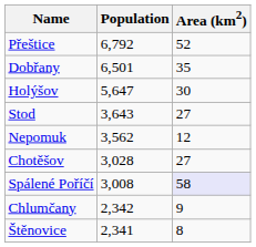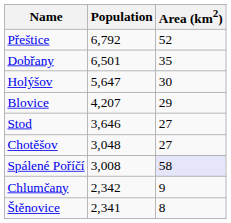+ row: Blovice | 4,207 | 29
Stod | Population: 3,643 -> 3,646
- row: Nepomuk | 3,562 | 12
Chotěšov | Population: 3,028 -> 3,048
